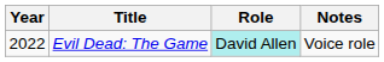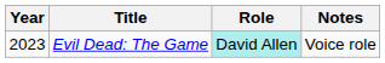Evil Dead: The Game | Year: 2022 -> 2023
